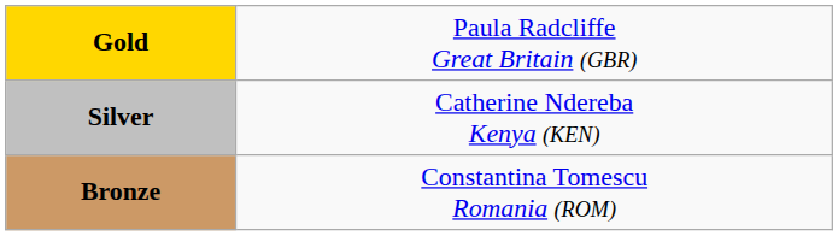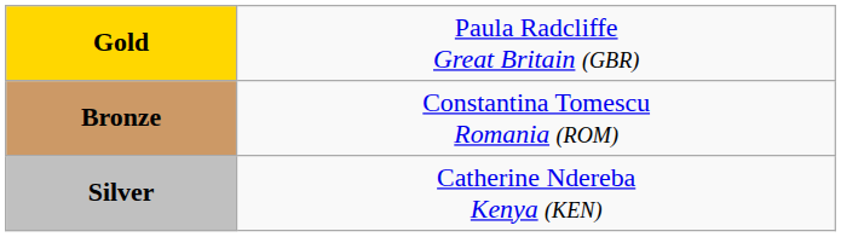rows swapped: Silver <-> Bronze
